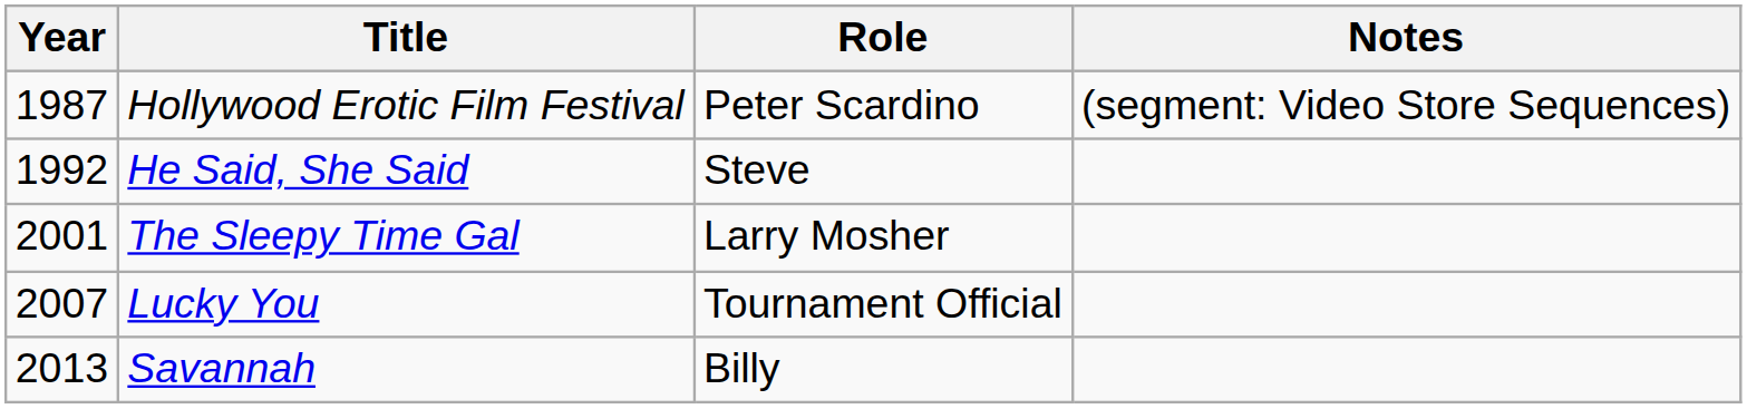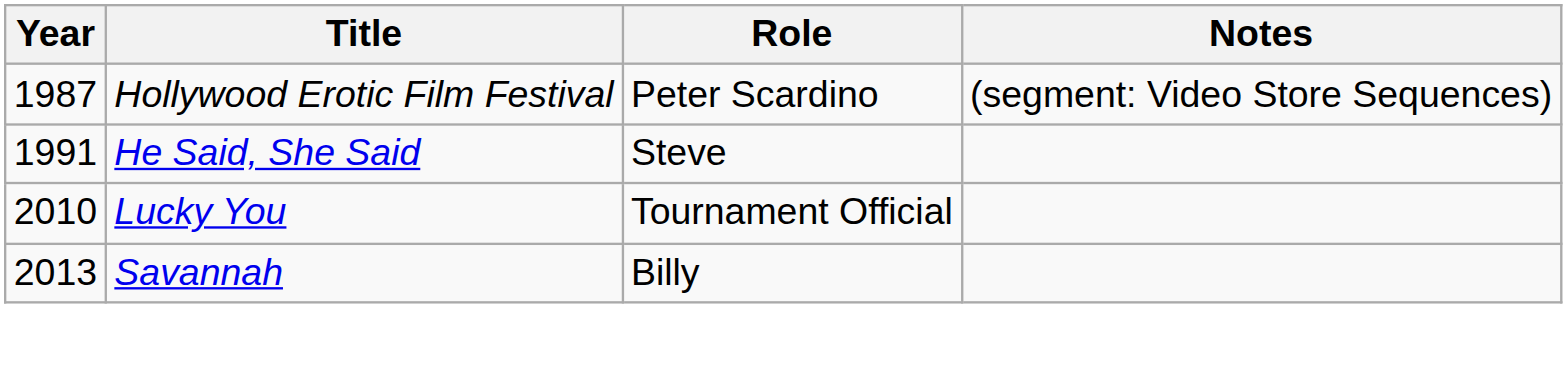He Said, She Said | Year: 1992 -> 1991
- row: 2001 | The Sleepy Time Gal | Larry Mosher
Lucky You | Year: 2007 -> 2010
